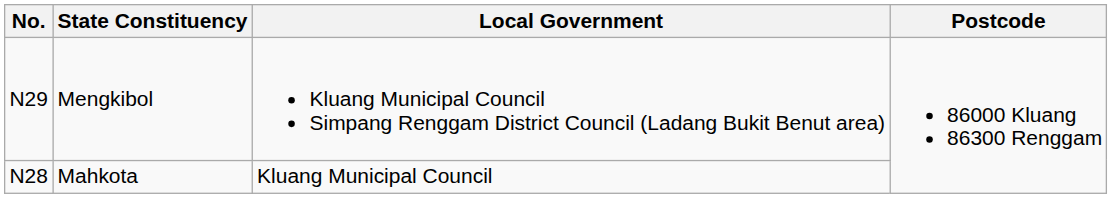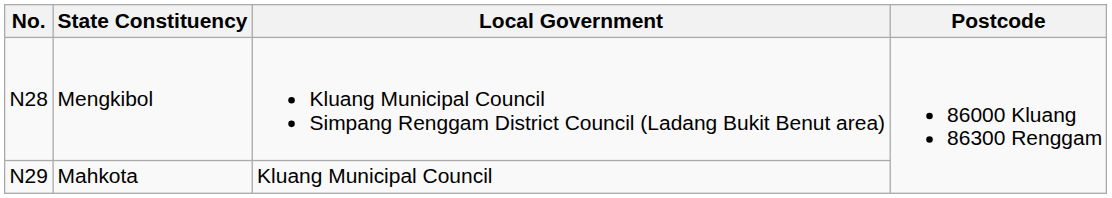Mengkibol | No.: N29 -> N28
Mahkota | No.: N28 -> N29
